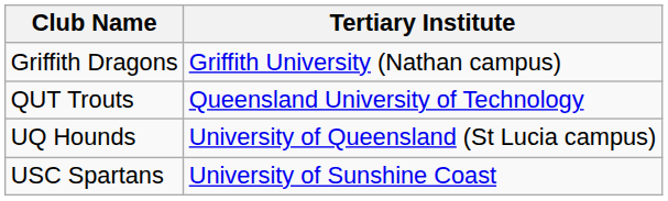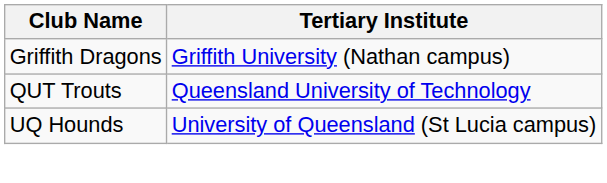- row: USC Spartans | University of Sunshine Coast
